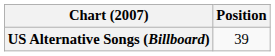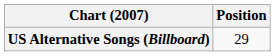US Alternative Songs (Billboard) | Position: 39 -> 29
